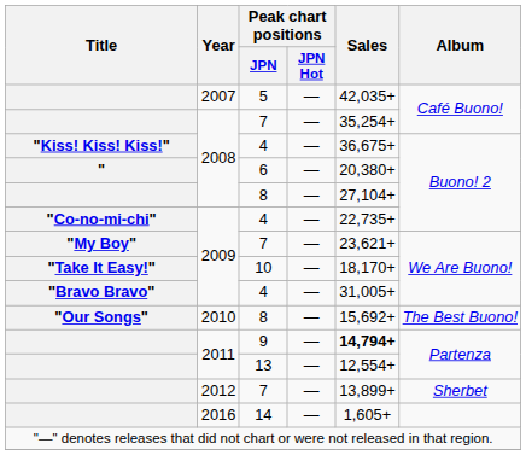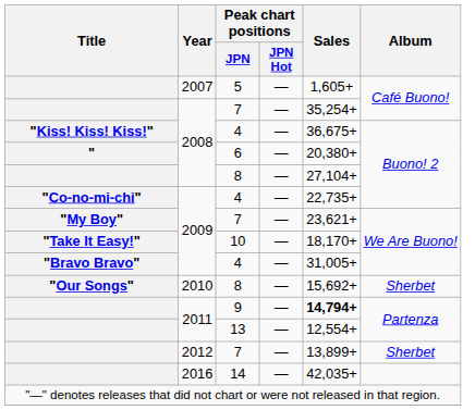5 | Sales: 42,035+ -> 1,605+
"Our Songs" / 8 | Album: The Best Buono! -> Sherbet
14 | Sales: 1,605+ -> 42,035+
